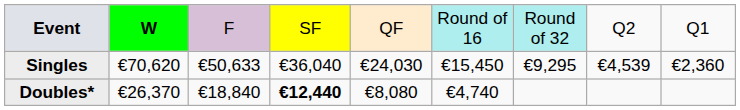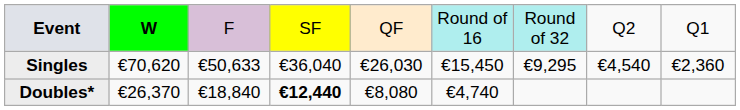Singles | column 5: €24,030 -> €26,030
Singles | column 8: €4,539 -> €4,540
